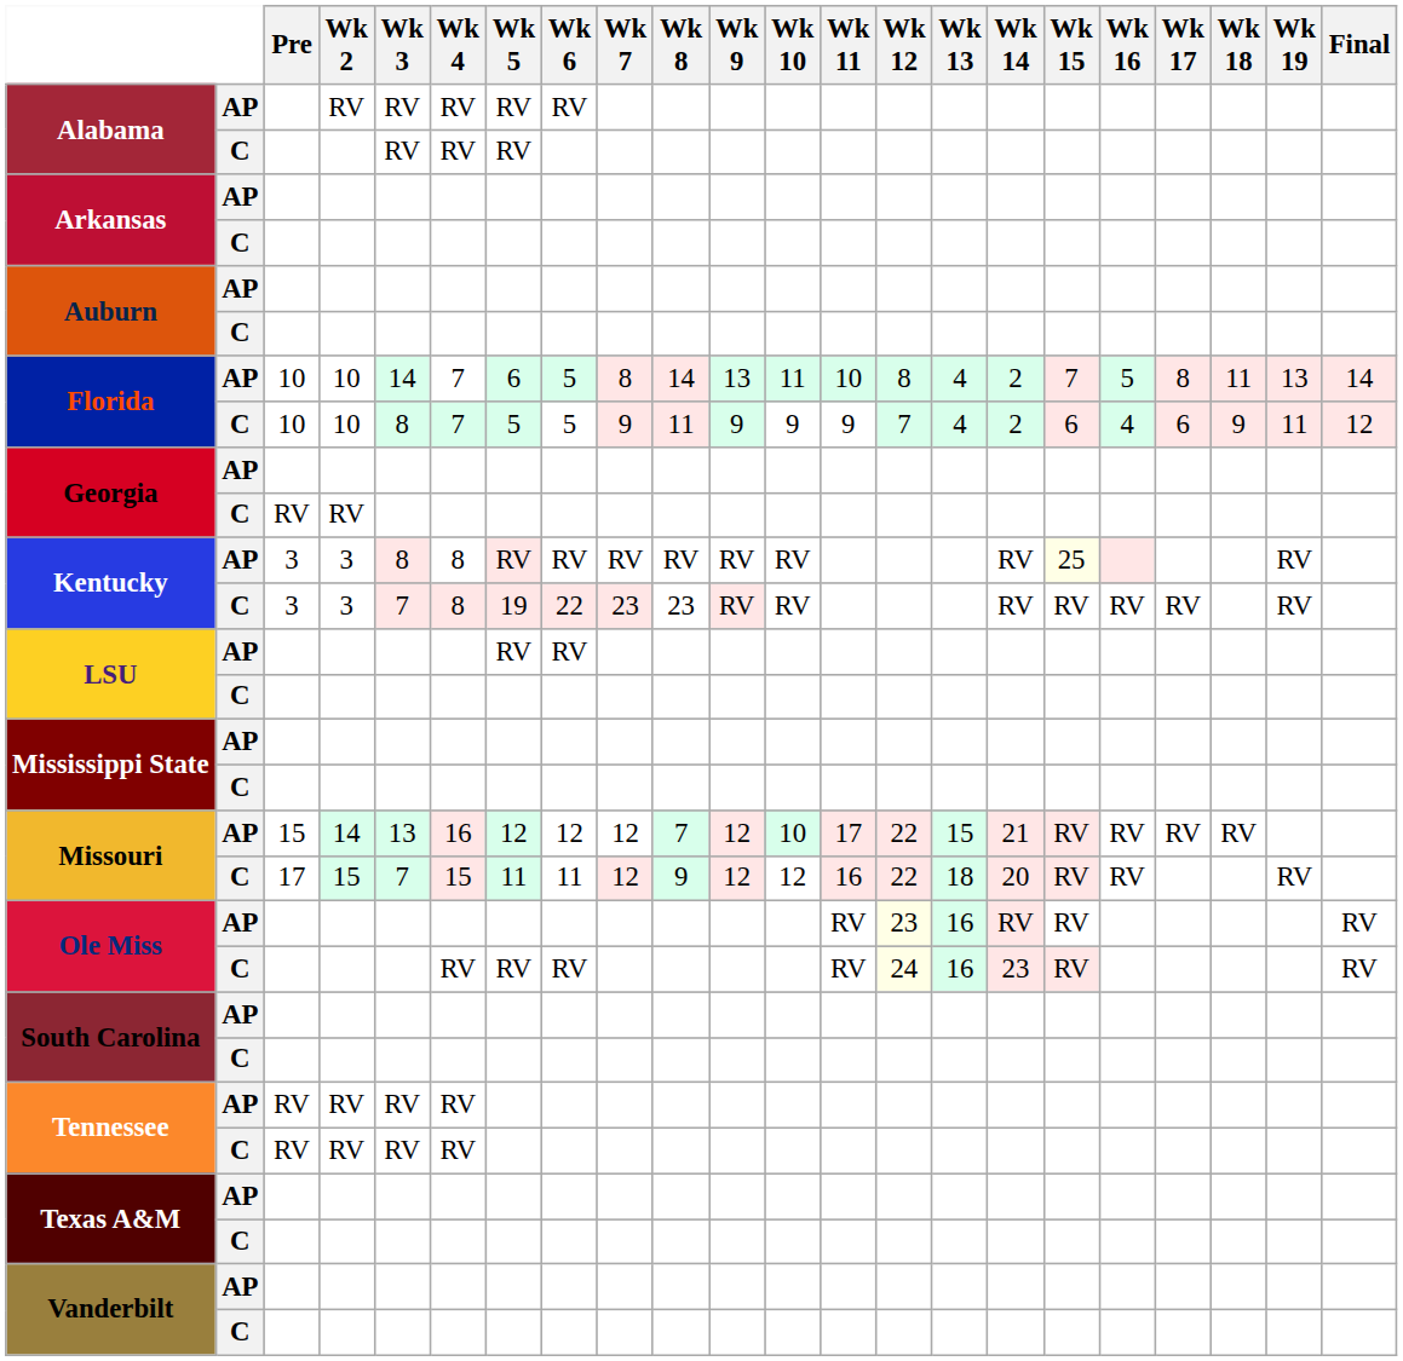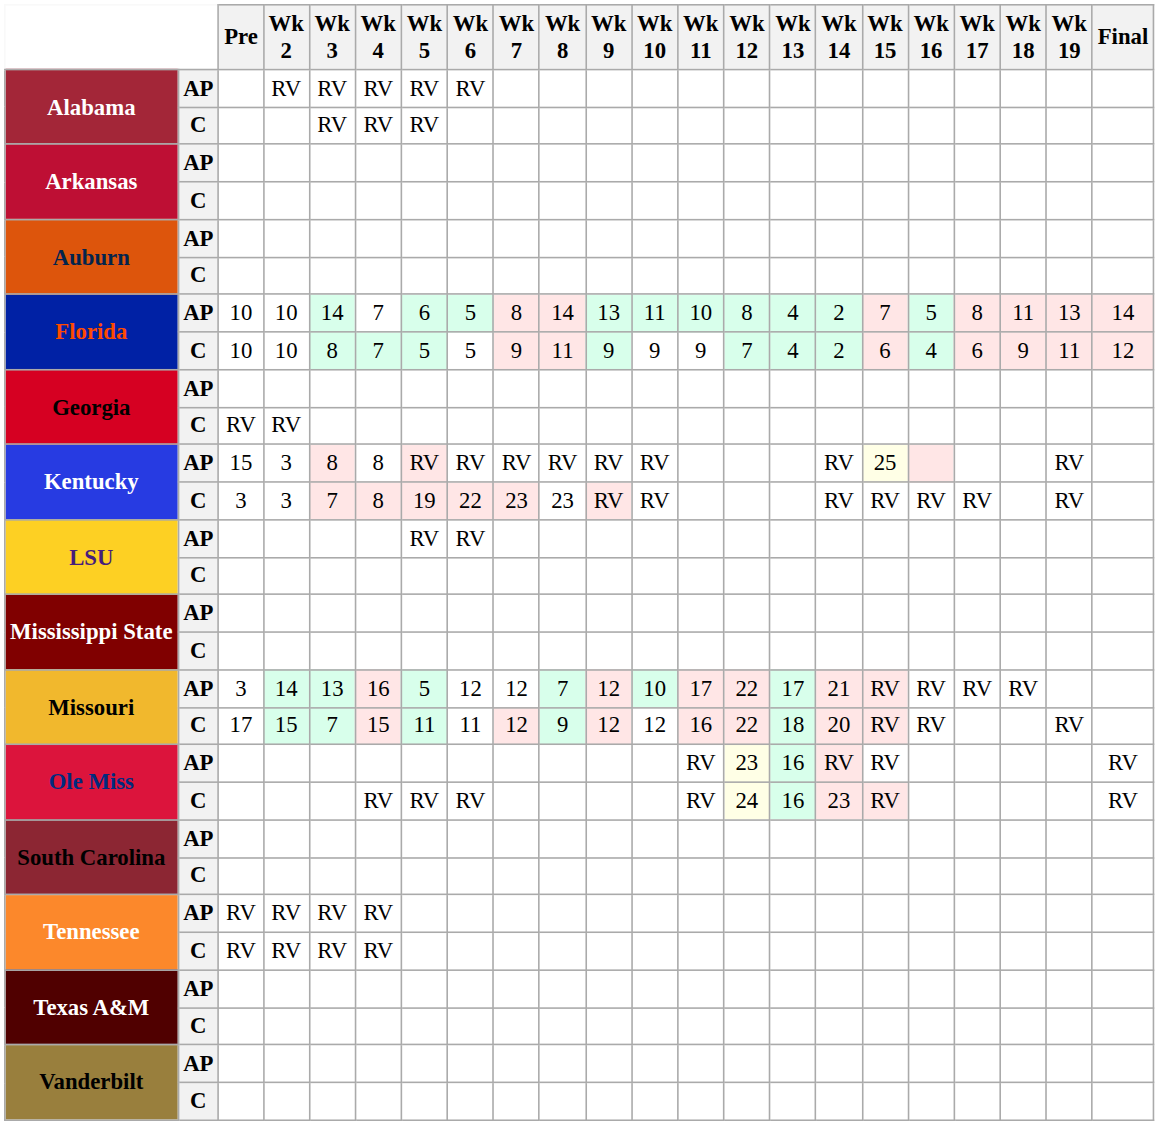Kentucky / AP | Pre: 3 -> 15
Missouri / AP | Pre: 15 -> 3
Missouri / AP | Wk 5: 12 -> 5
Missouri / AP | Wk 13: 15 -> 17
